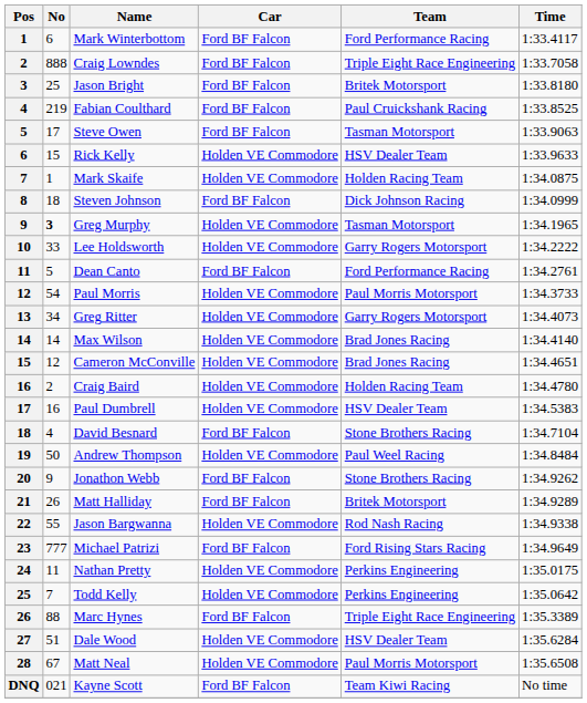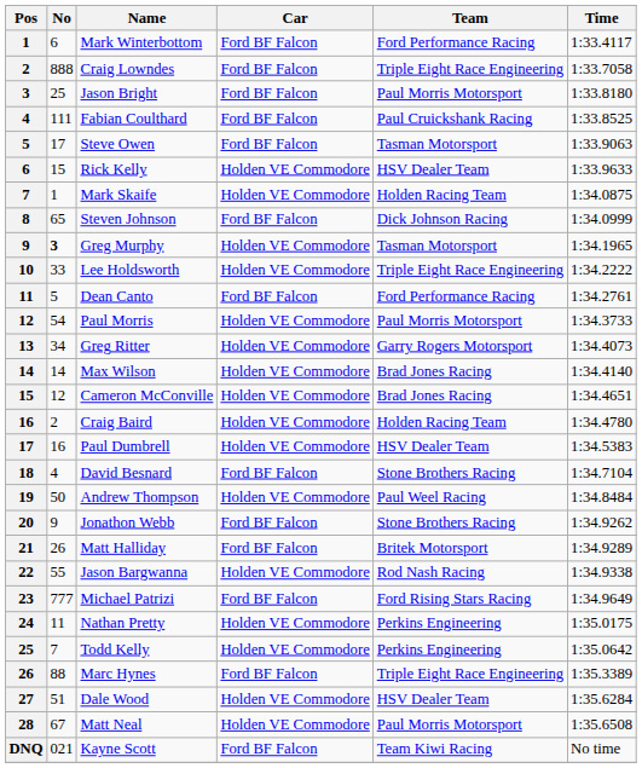Jason Bright | Team: Britek Motorsport -> Paul Morris Motorsport
Fabian Coulthard | No: 219 -> 111
Steven Johnson | No: 18 -> 65
Lee Holdsworth | Team: Garry Rogers Motorsport -> Triple Eight Race Engineering
